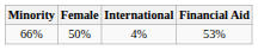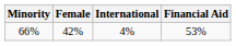66% | Female: 50% -> 42%
